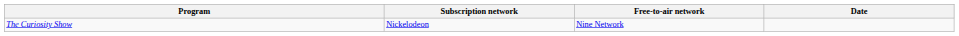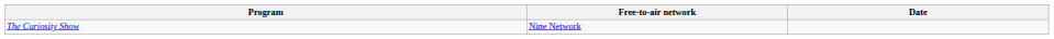- column: Subscription network | Nickelodeon
